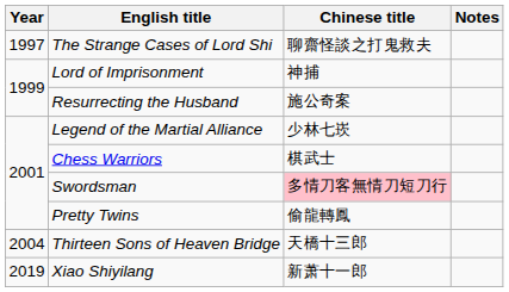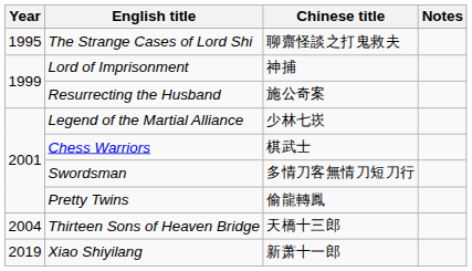The Strange Cases of Lord Shi | Year: 1997 -> 1995
Swordsman | Chinese title: pink background -> no background
